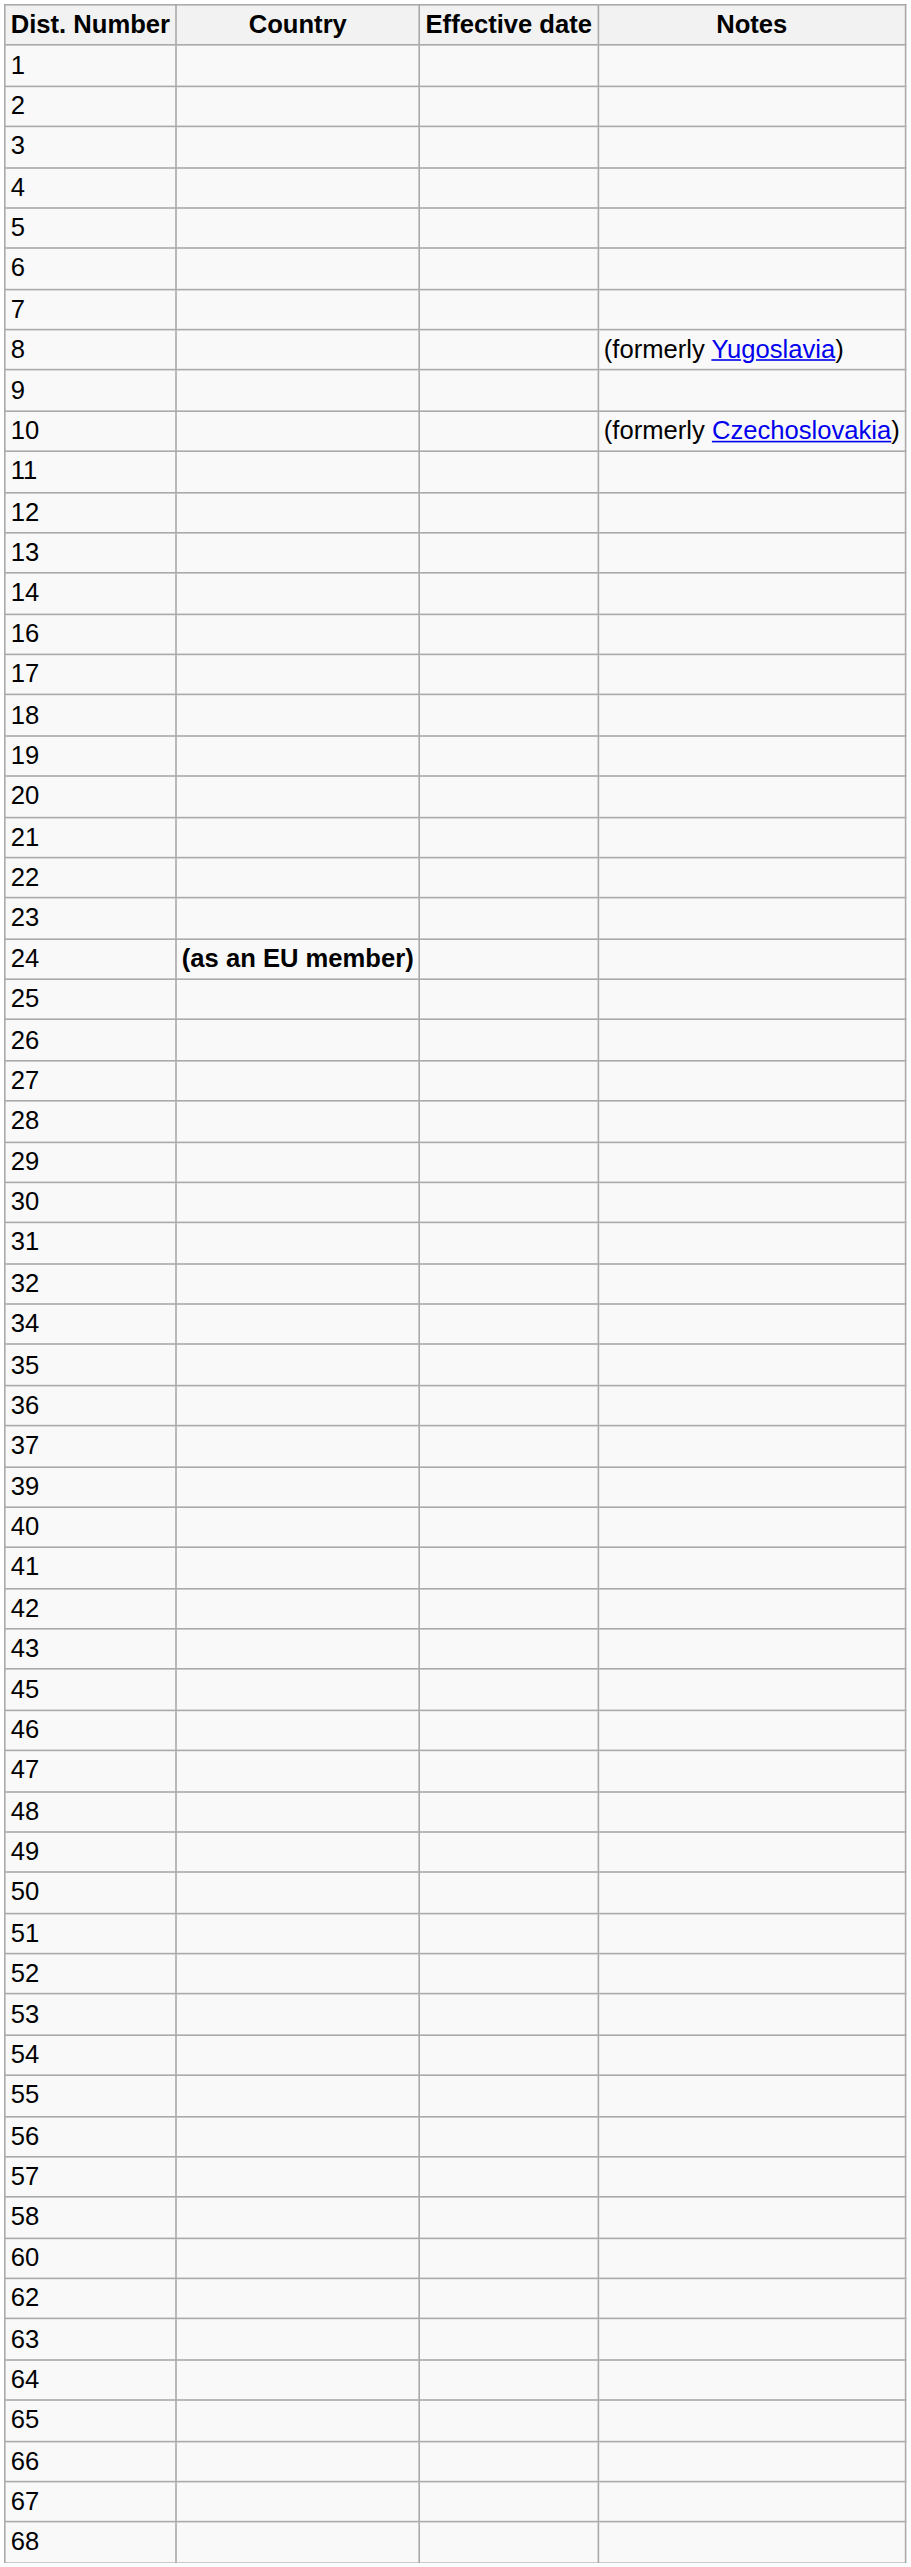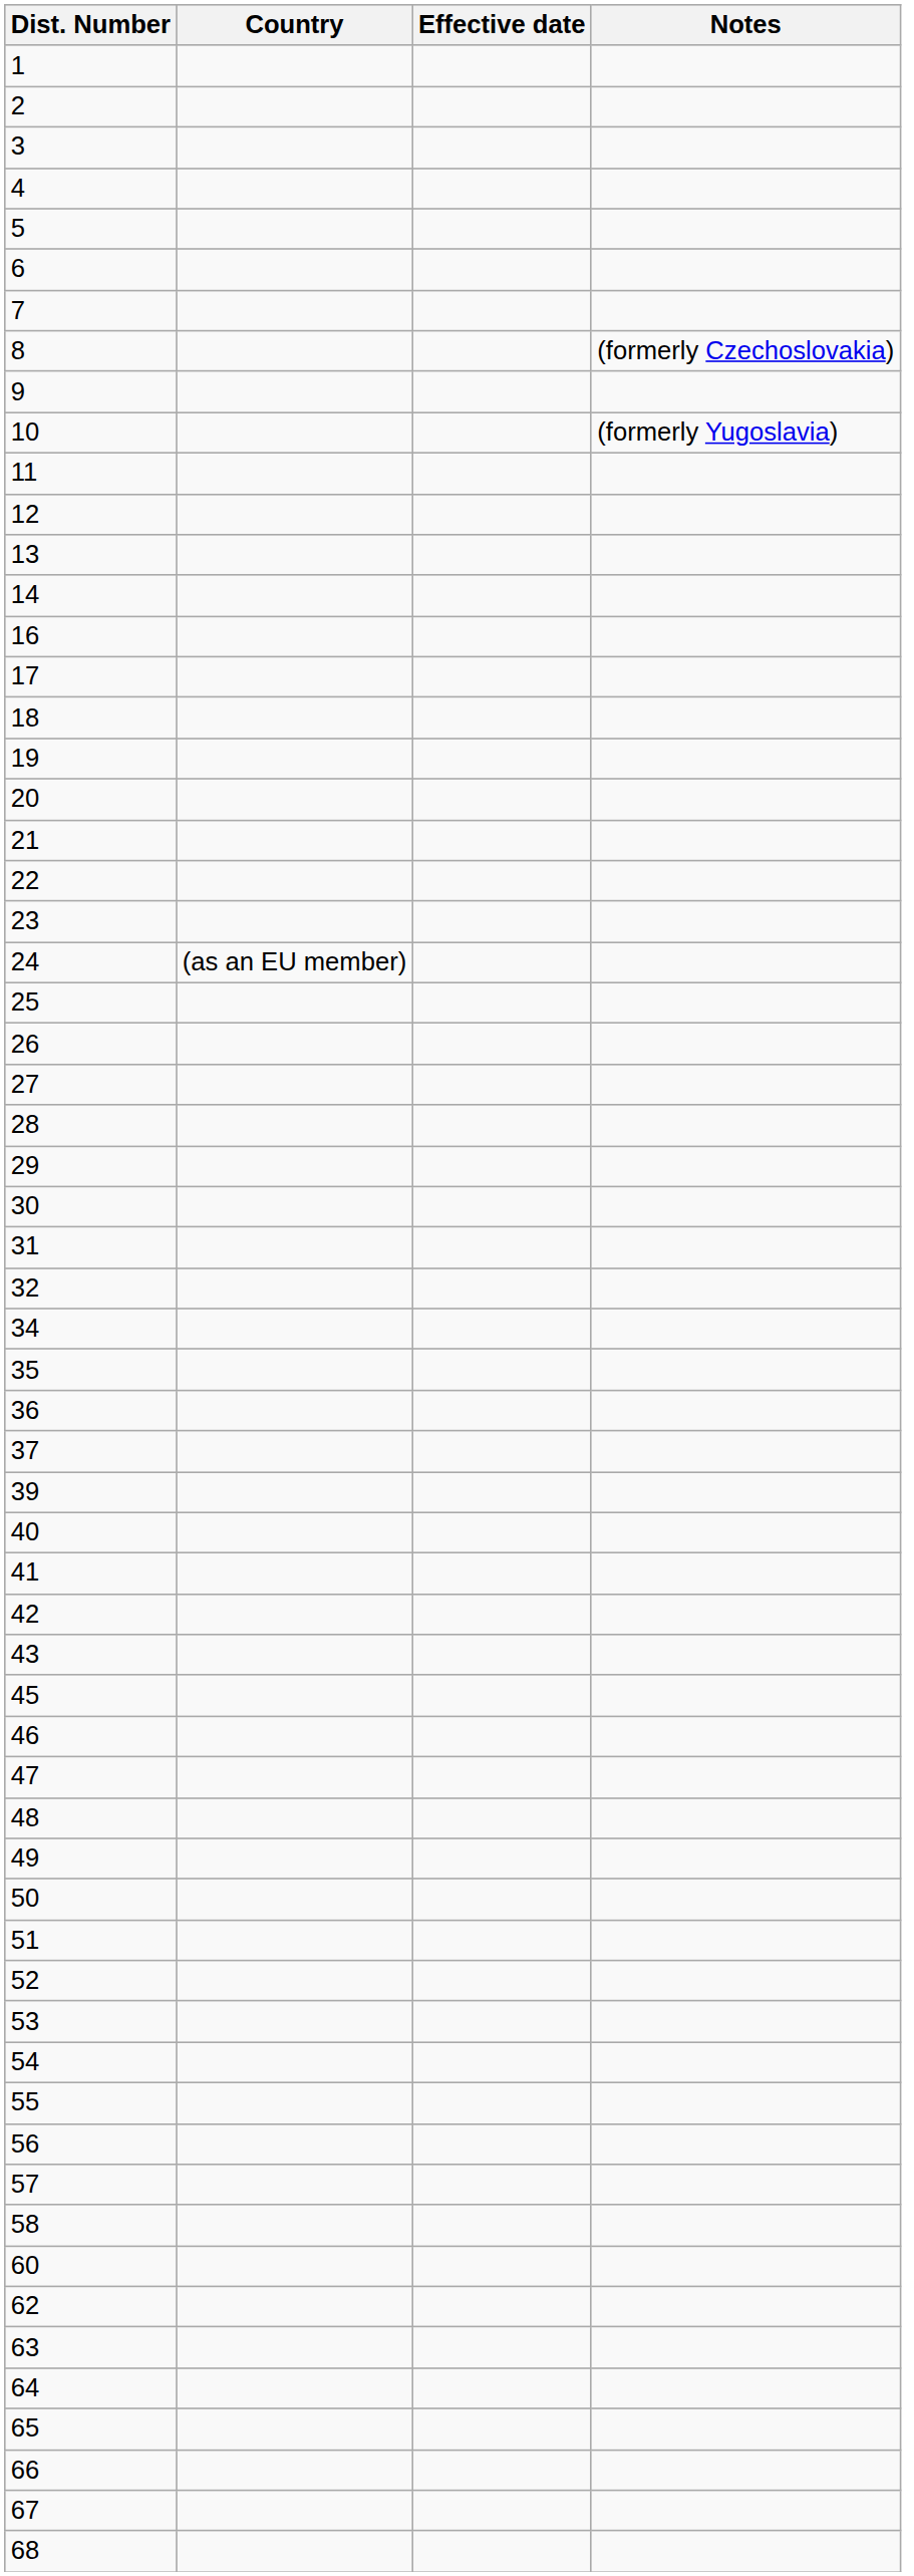8 | Notes: (formerly Yugoslavia) -> (formerly Czechoslovakia)
10 | Notes: (formerly Czechoslovakia) -> (formerly Yugoslavia)
24 | Country: bold -> normal
